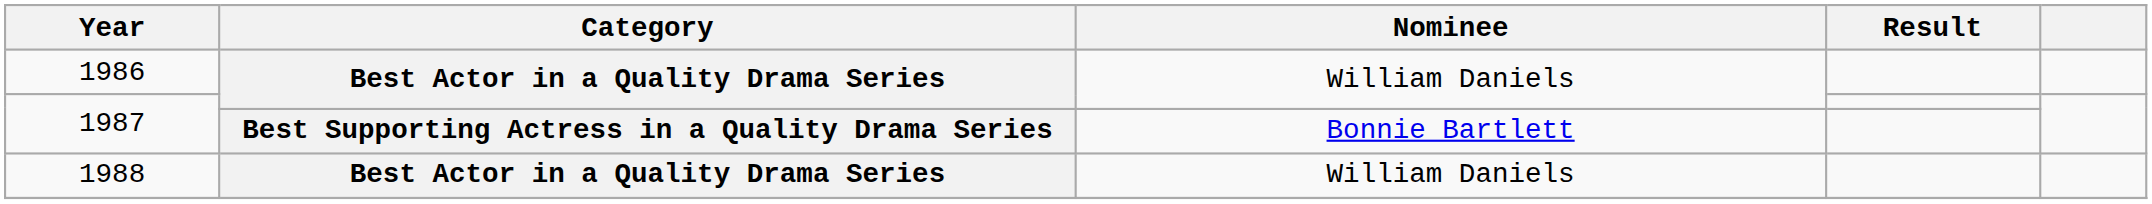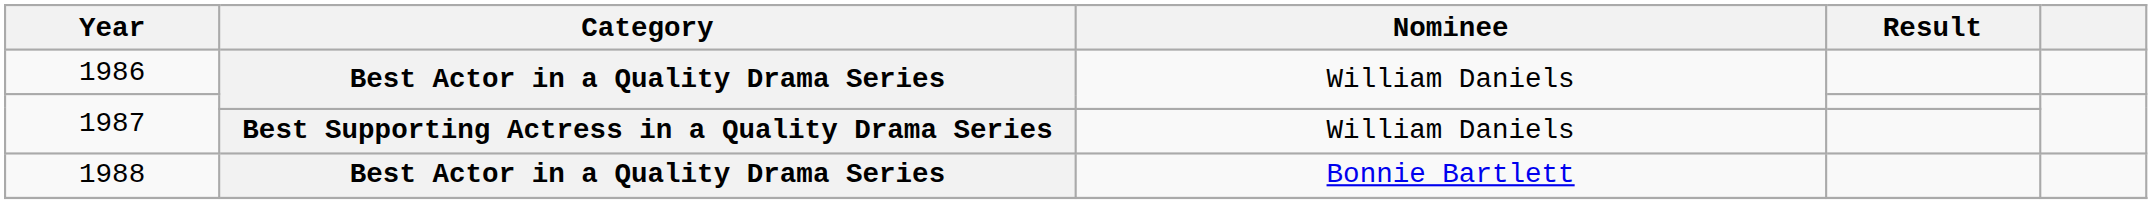1987 / Best Supporting Actress in a Quality Drama Series | Nominee: Bonnie Bartlett -> William Daniels
1988 | Nominee: William Daniels -> Bonnie Bartlett
